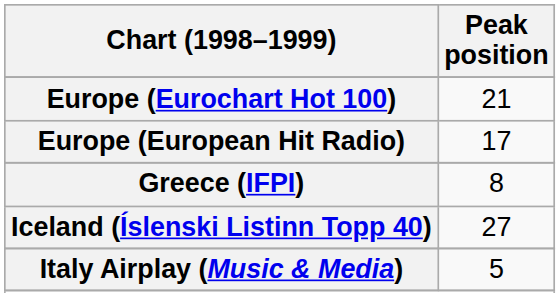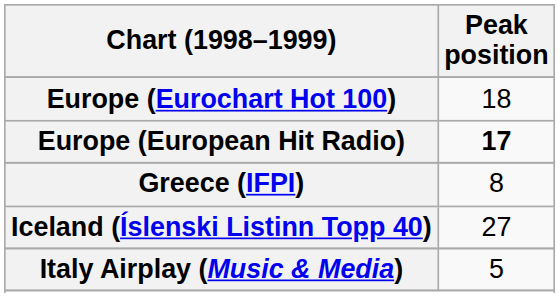Europe (Eurochart Hot 100) | Peak position: 21 -> 18
Europe (European Hit Radio) | Peak position: normal -> bold
